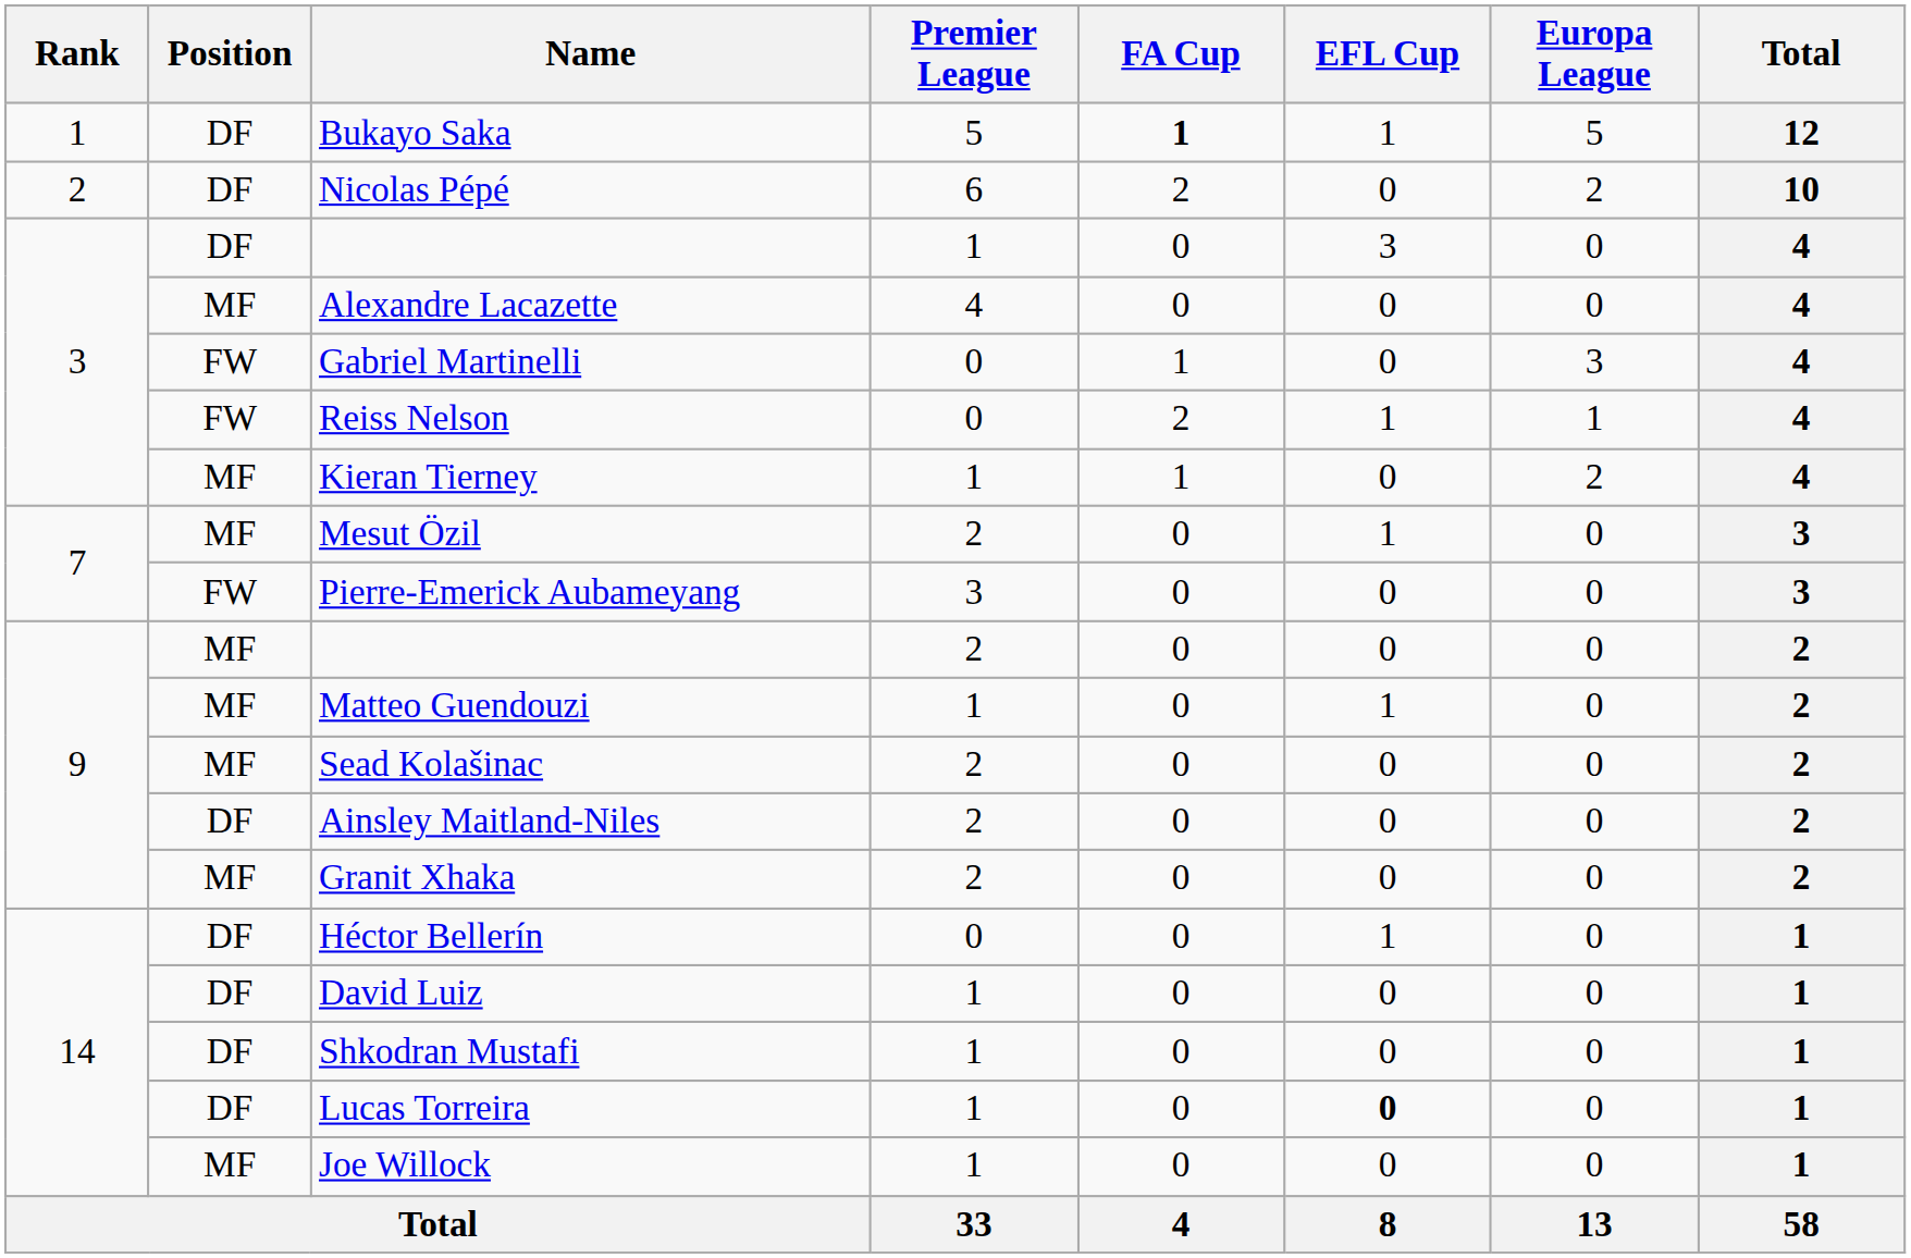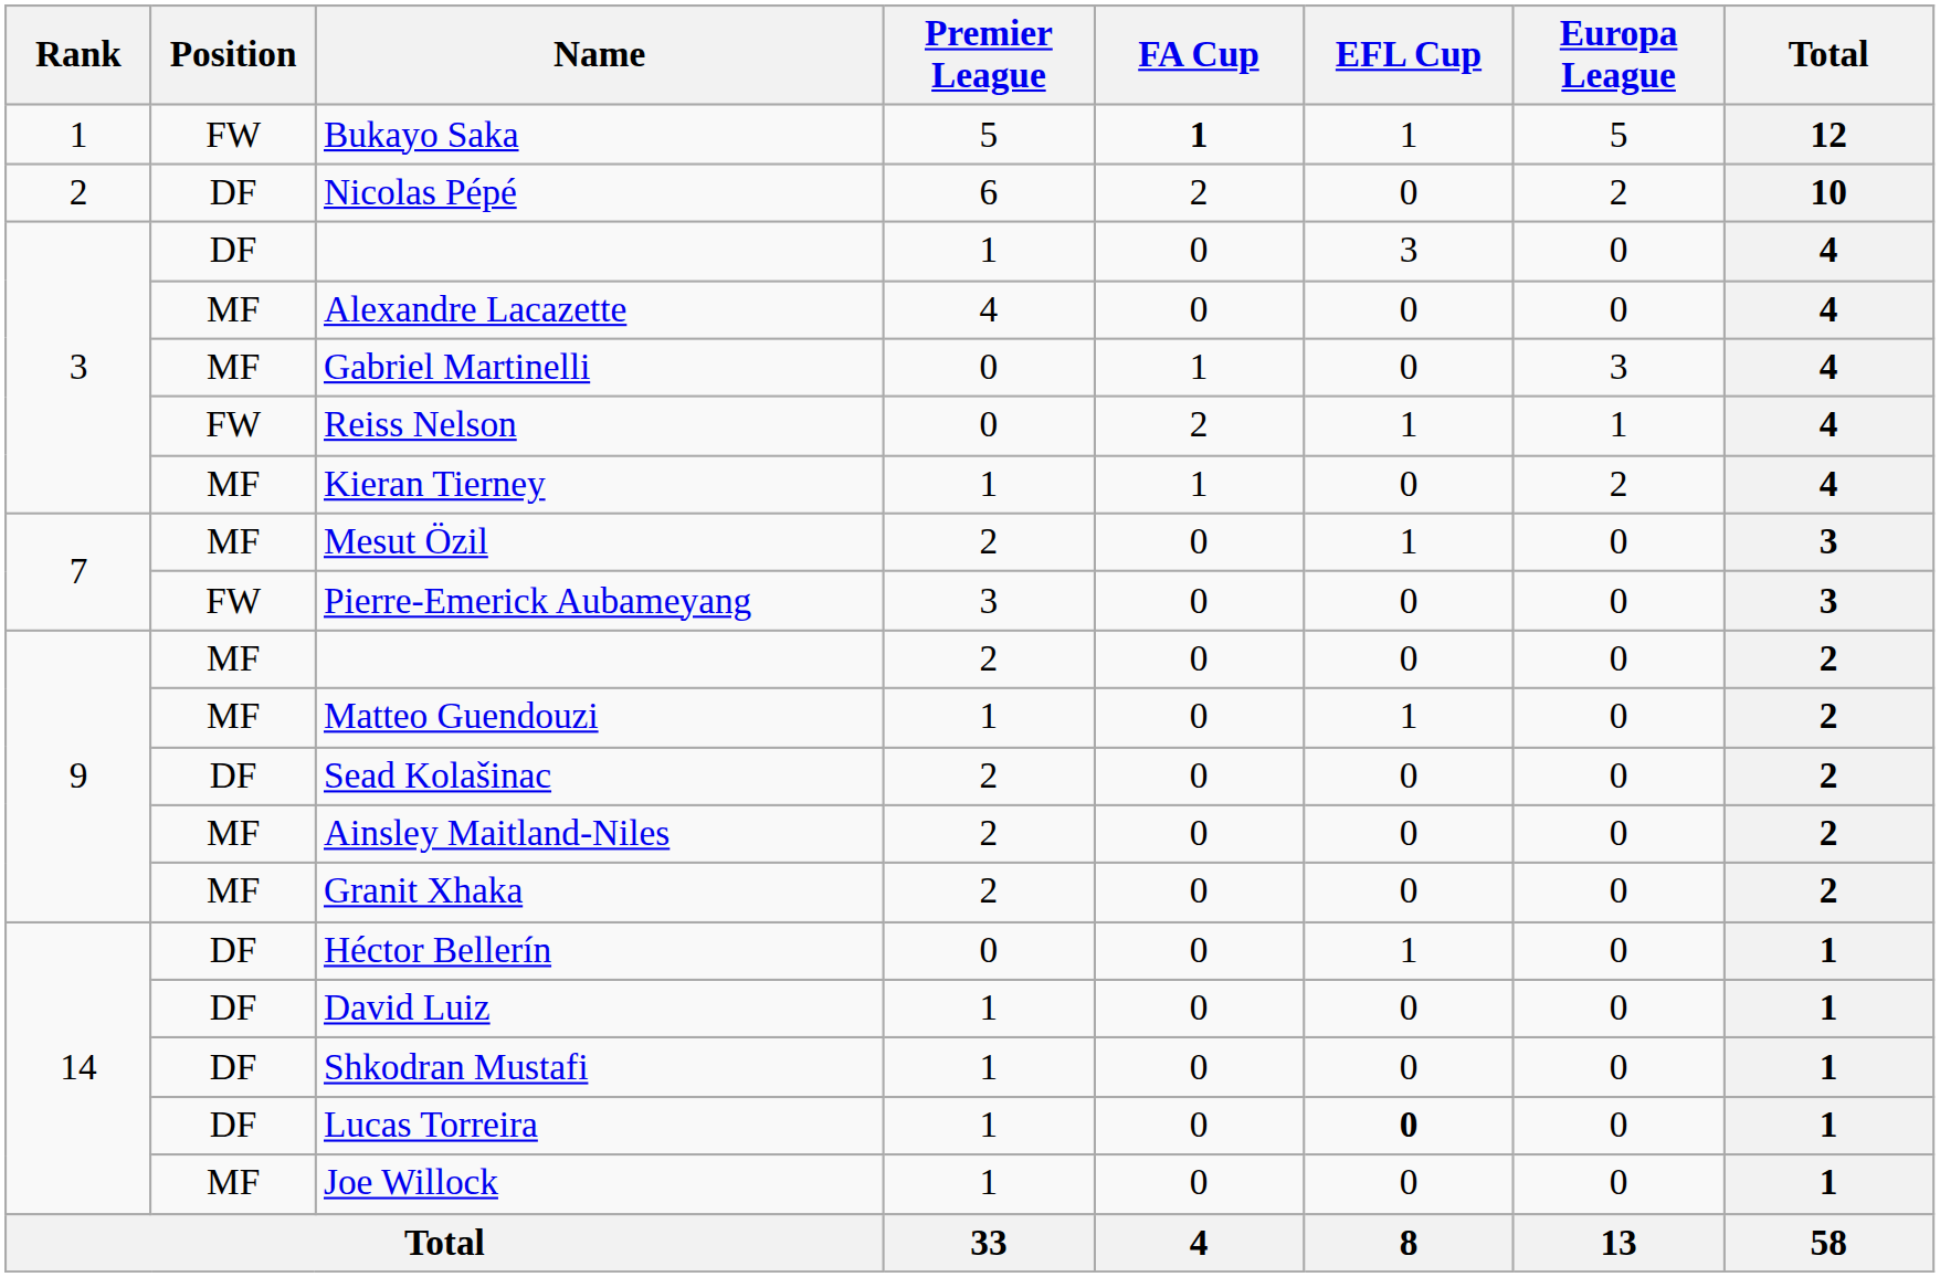Bukayo Saka | Position: DF -> FW
Gabriel Martinelli | Position: FW -> MF
Sead Kolašinac | Position: MF -> DF
Ainsley Maitland-Niles | Position: DF -> MF
